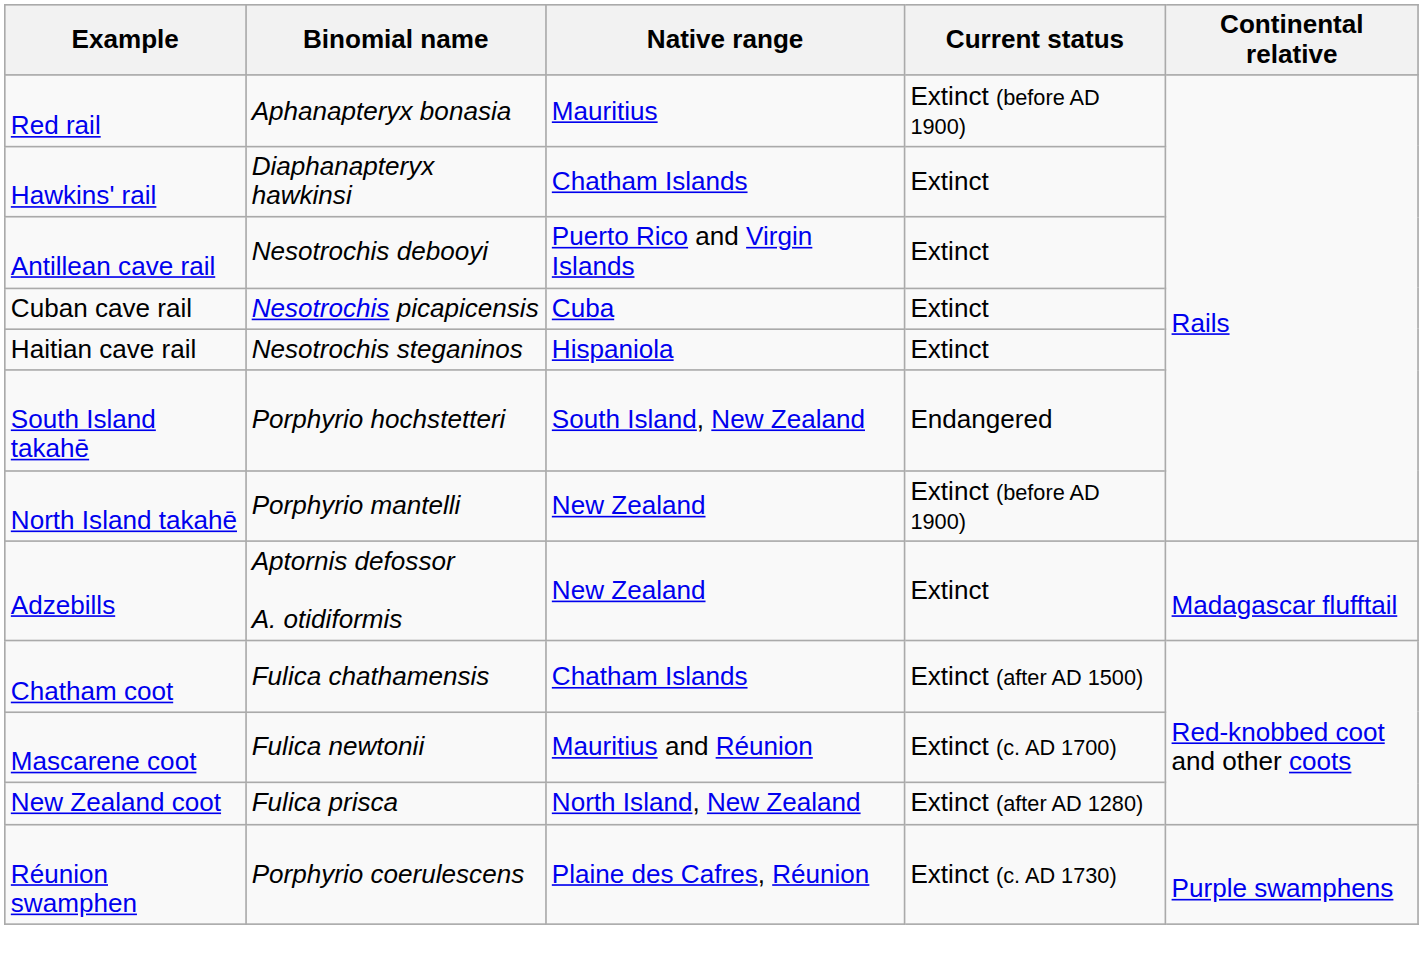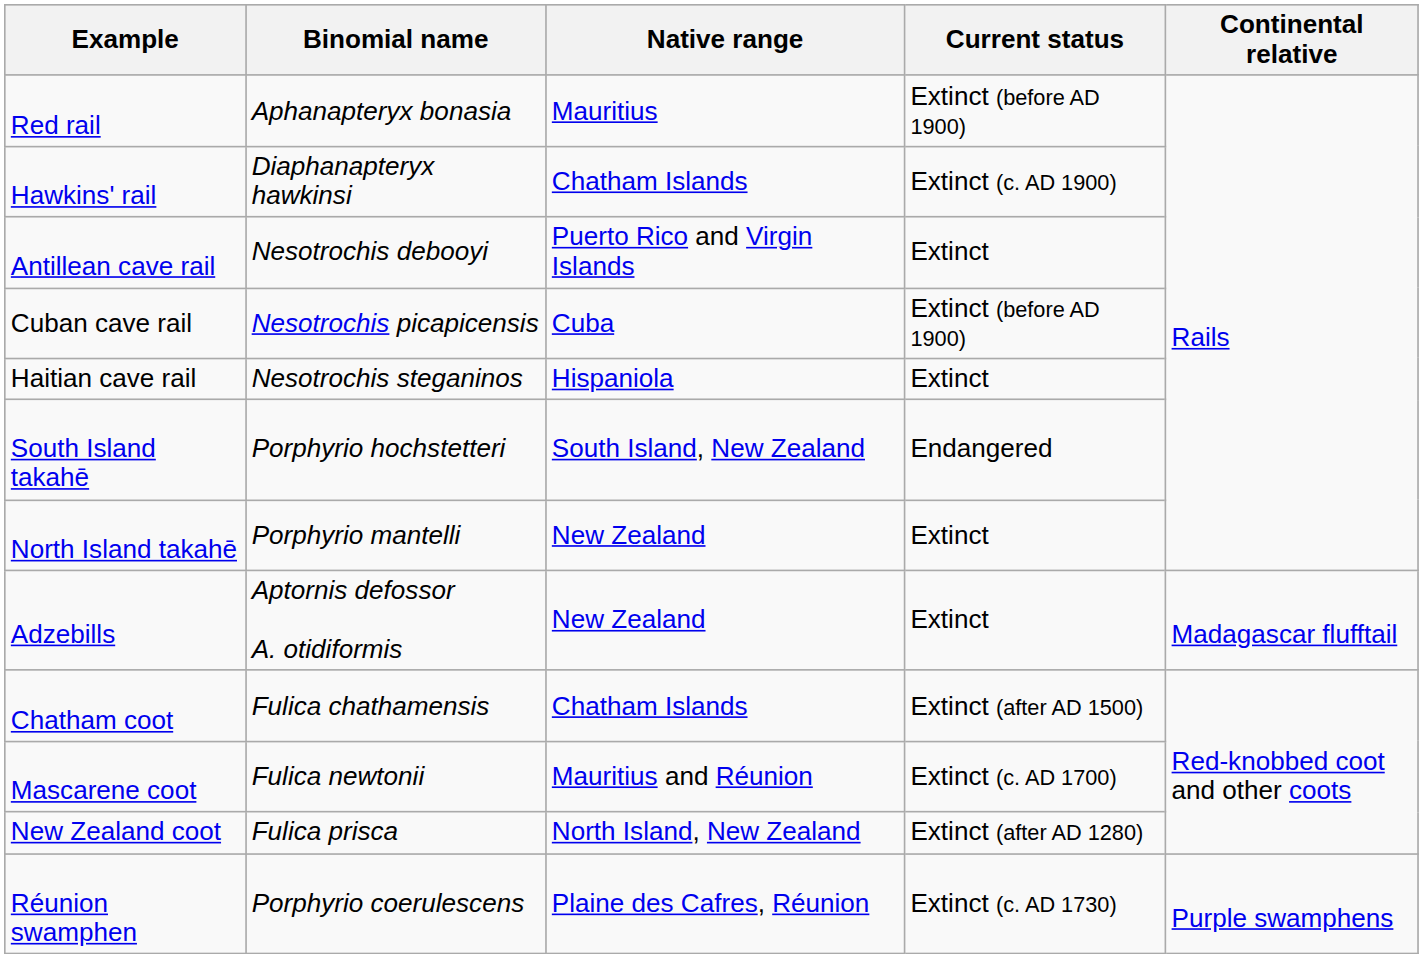Hawkins' rail | Current status: Extinct -> Extinct (c. AD 1900)
Cuban cave rail | Current status: Extinct -> Extinct (before AD 1900)
North Island takahē | Current status: Extinct (before AD 1900) -> Extinct
